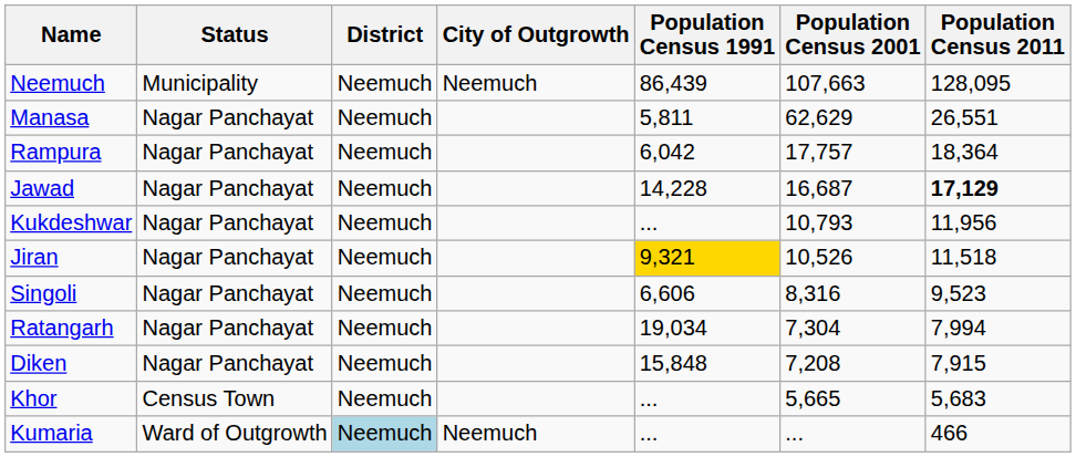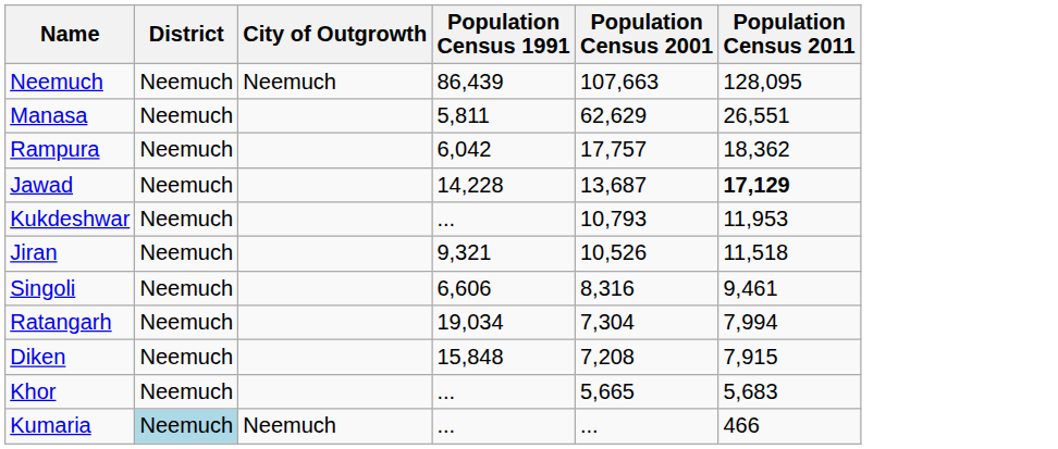- column: Status | Municipality | Nagar Panchayat | Nagar Panchayat | Nagar Panchayat | Nagar Panchayat | Nagar Panchayat | Nagar Panchayat | Nagar Panchayat | Nagar Panchayat | Census Town | Ward of Outgrowth
Rampura | Population Census 2011: 18,364 -> 18,362
Jawad | Population Census 2001: 16,687 -> 13,687
Kukdeshwar | Population Census 2011: 11,956 -> 11,953
Jiran | Population Census 1991: gold background -> no background
Singoli | Population Census 2011: 9,523 -> 9,461
